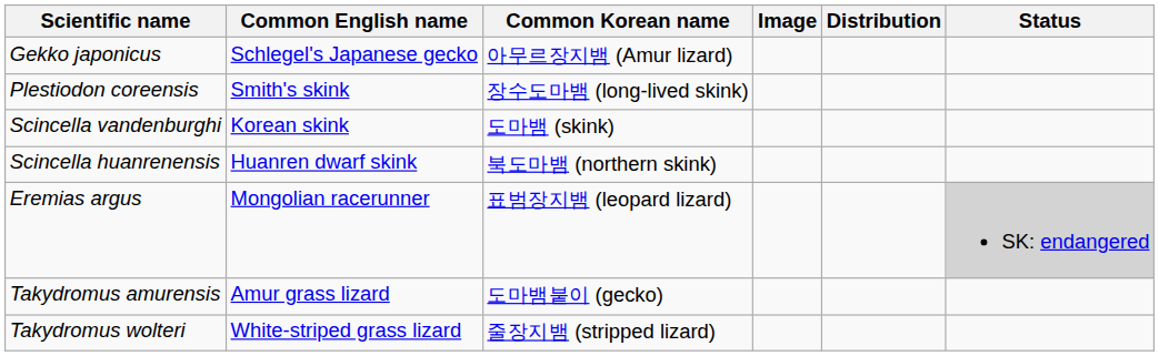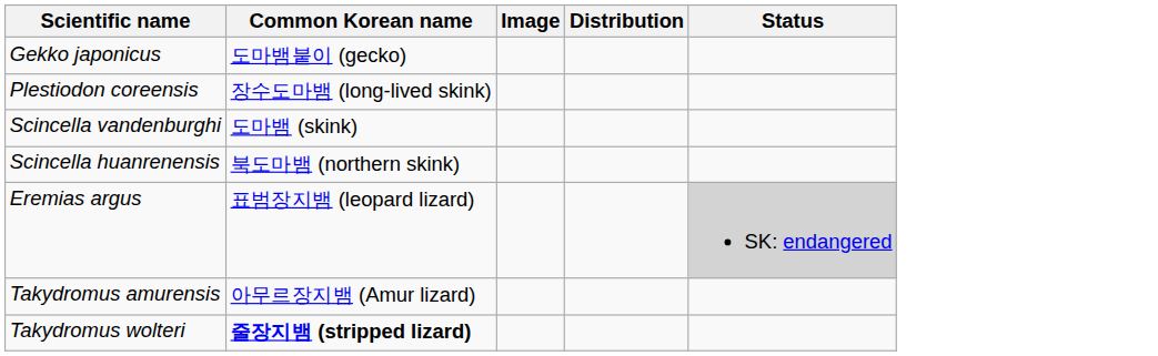- column: Common English name | Schlegel's Japanese gecko | Smith's skink | Korean skink | Huanren dwarf skink | Mongolian racerunner | Amur grass lizard | White-striped grass lizard
Gekko japonicus | Common Korean name: 아무르장지뱀 (Amur lizard) -> 도마뱀붙이 (gecko)
Takydromus amurensis | Common Korean name: 도마뱀붙이 (gecko) -> 아무르장지뱀 (Amur lizard)
Takydromus wolteri | Common Korean name: normal -> bold
